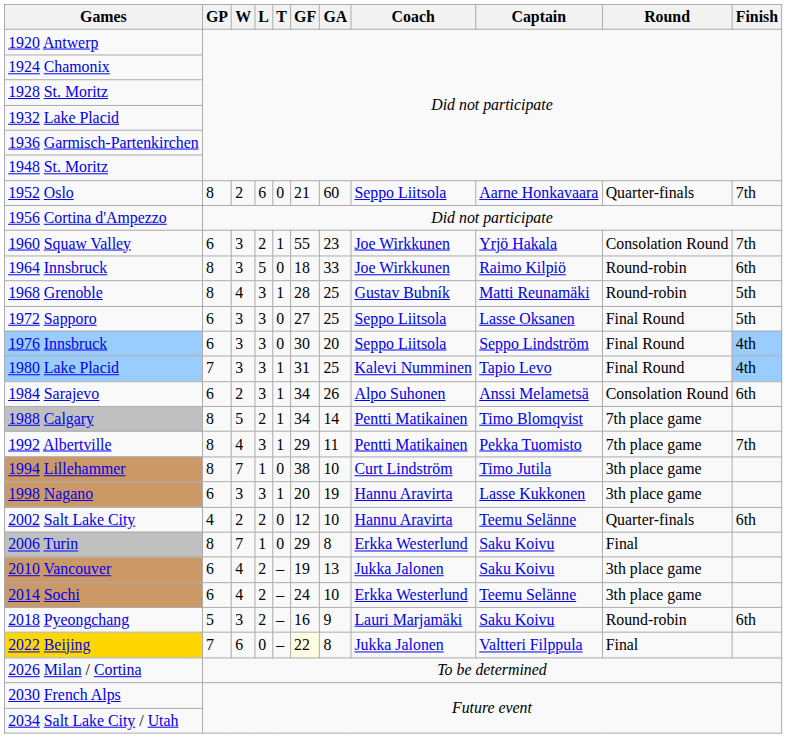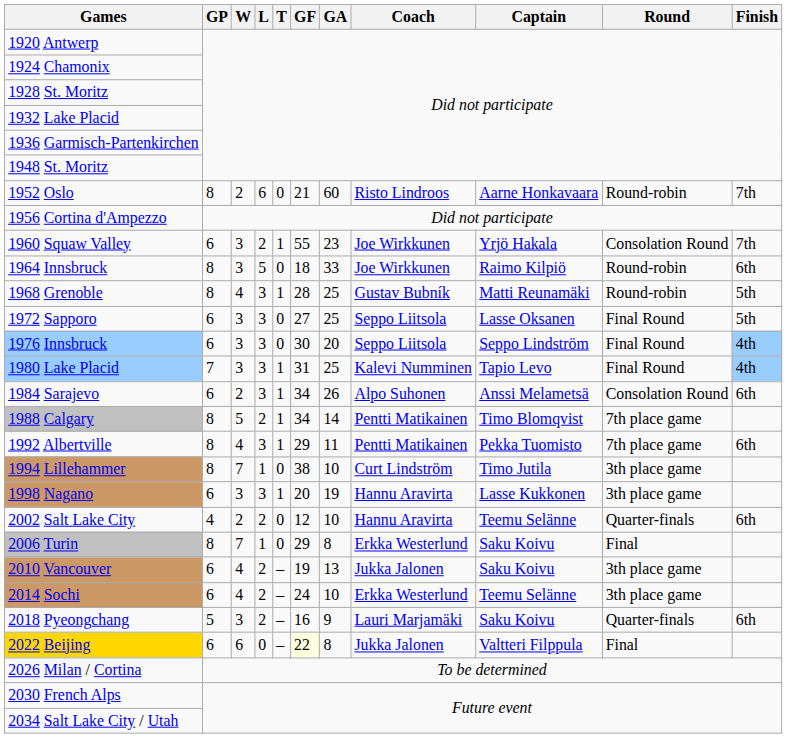1952 Oslo | Coach: Seppo Liitsola -> Risto Lindroos
1952 Oslo | Round: Quarter-finals -> Round-robin
1992 Albertville | Finish: 7th -> 6th
2018 Pyeongchang | Round: Round-robin -> Quarter-finals
2022 Beijing | GP: 7 -> 6
